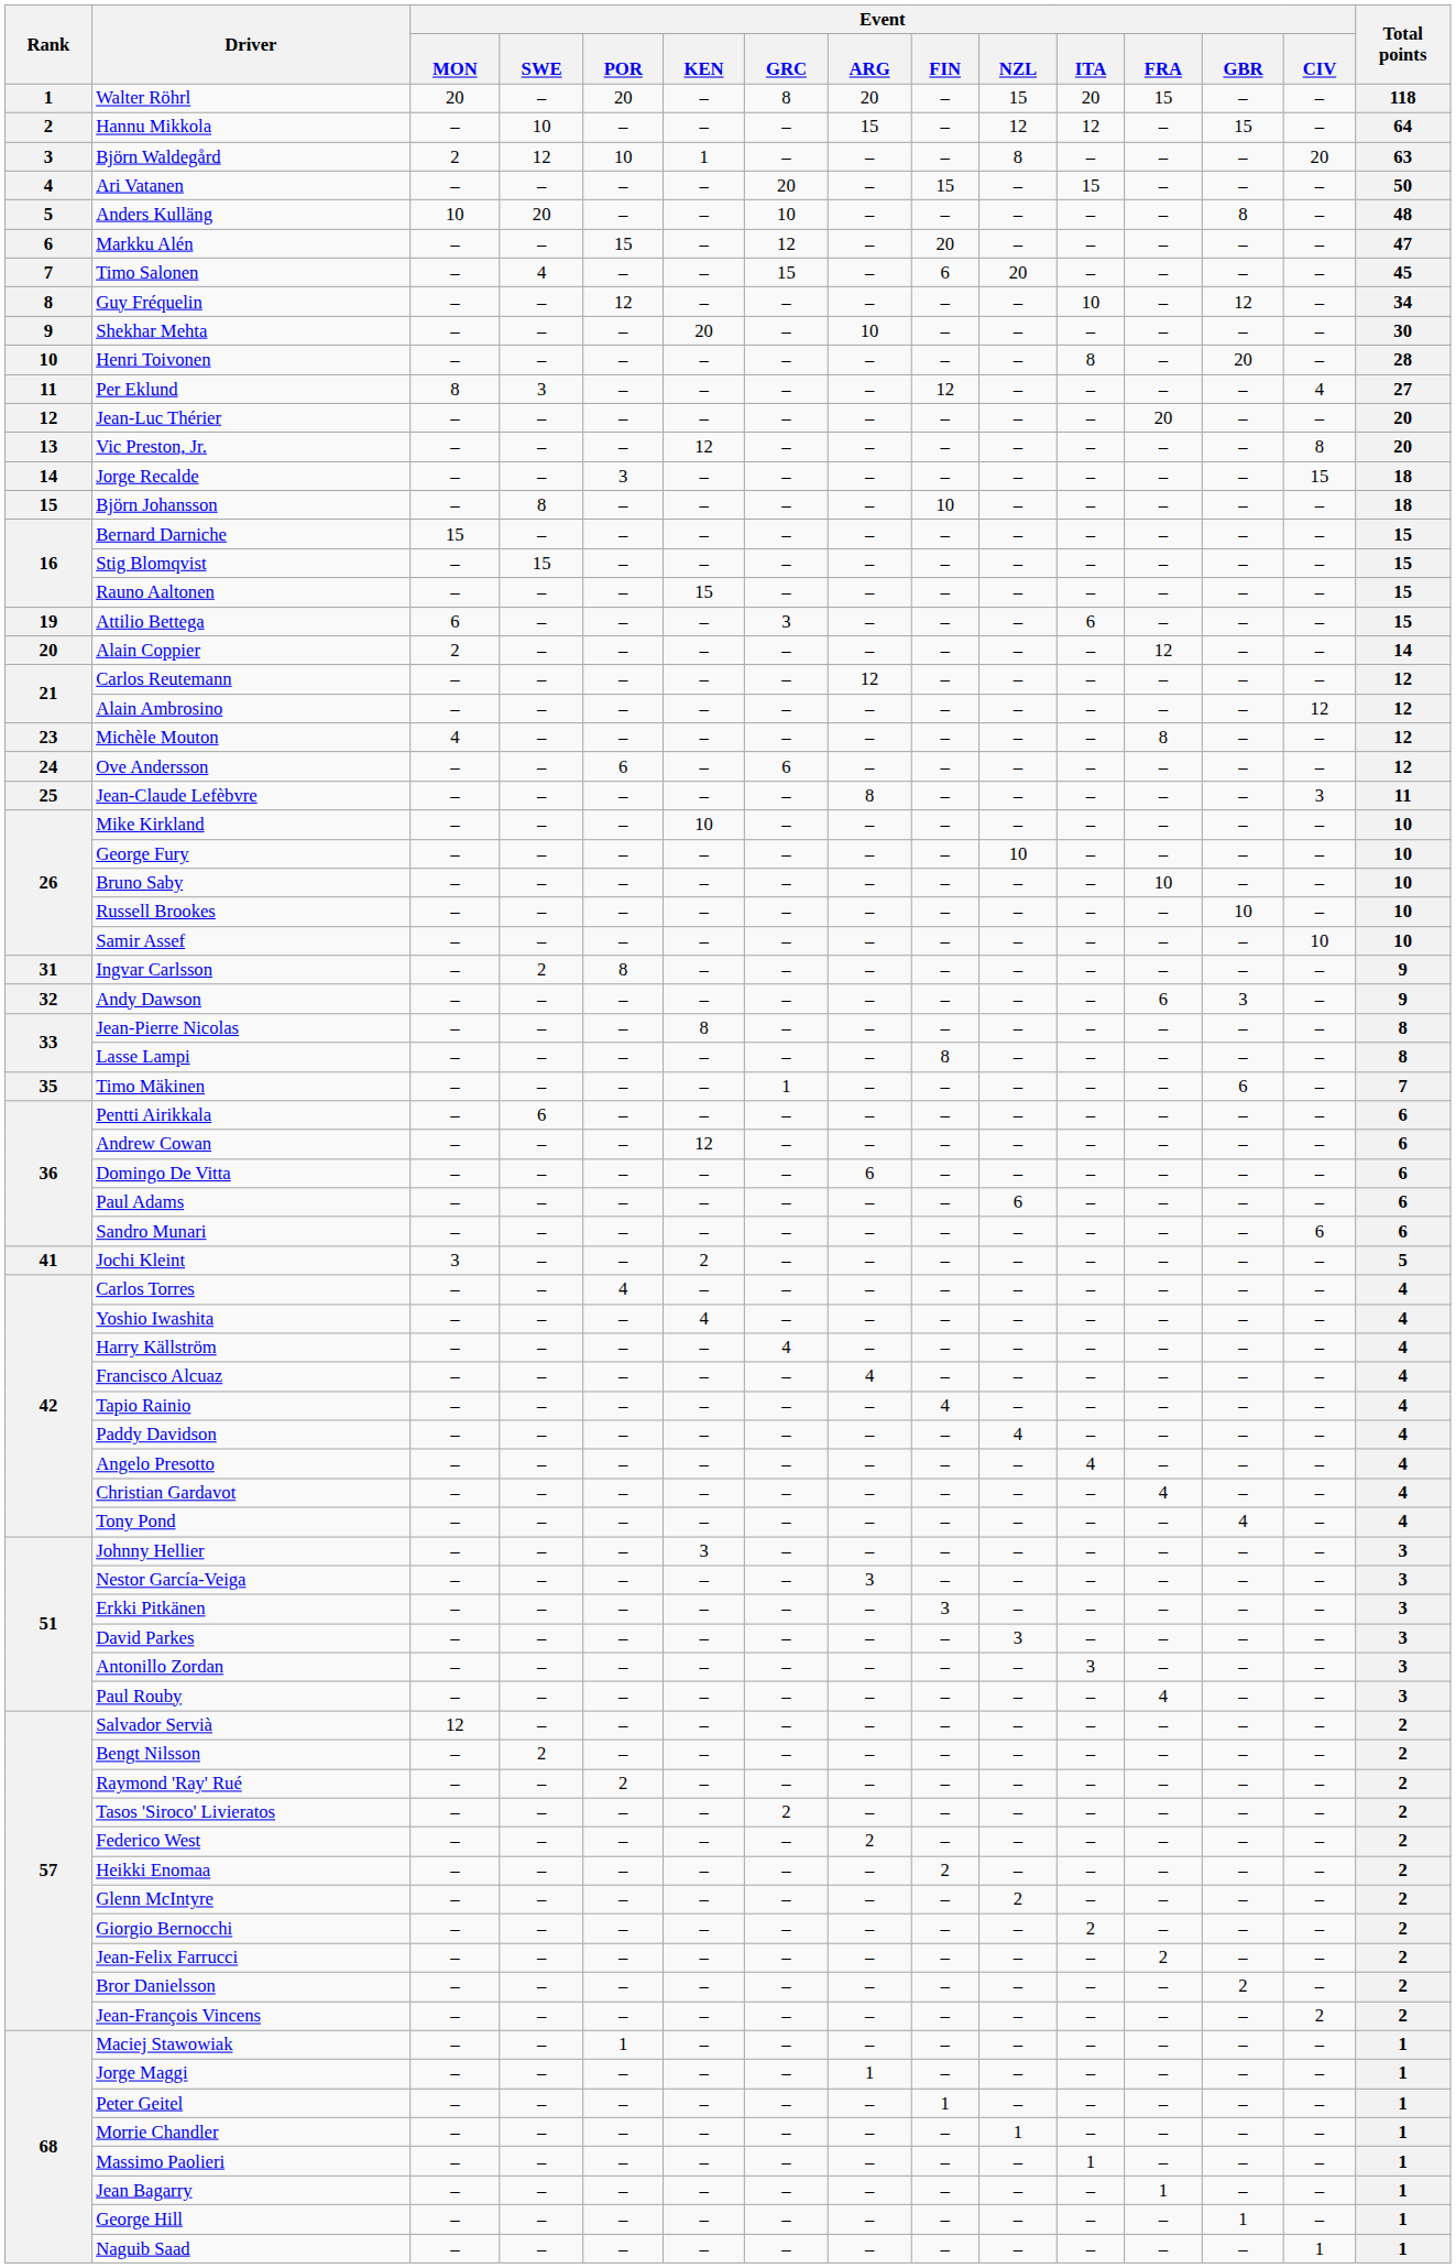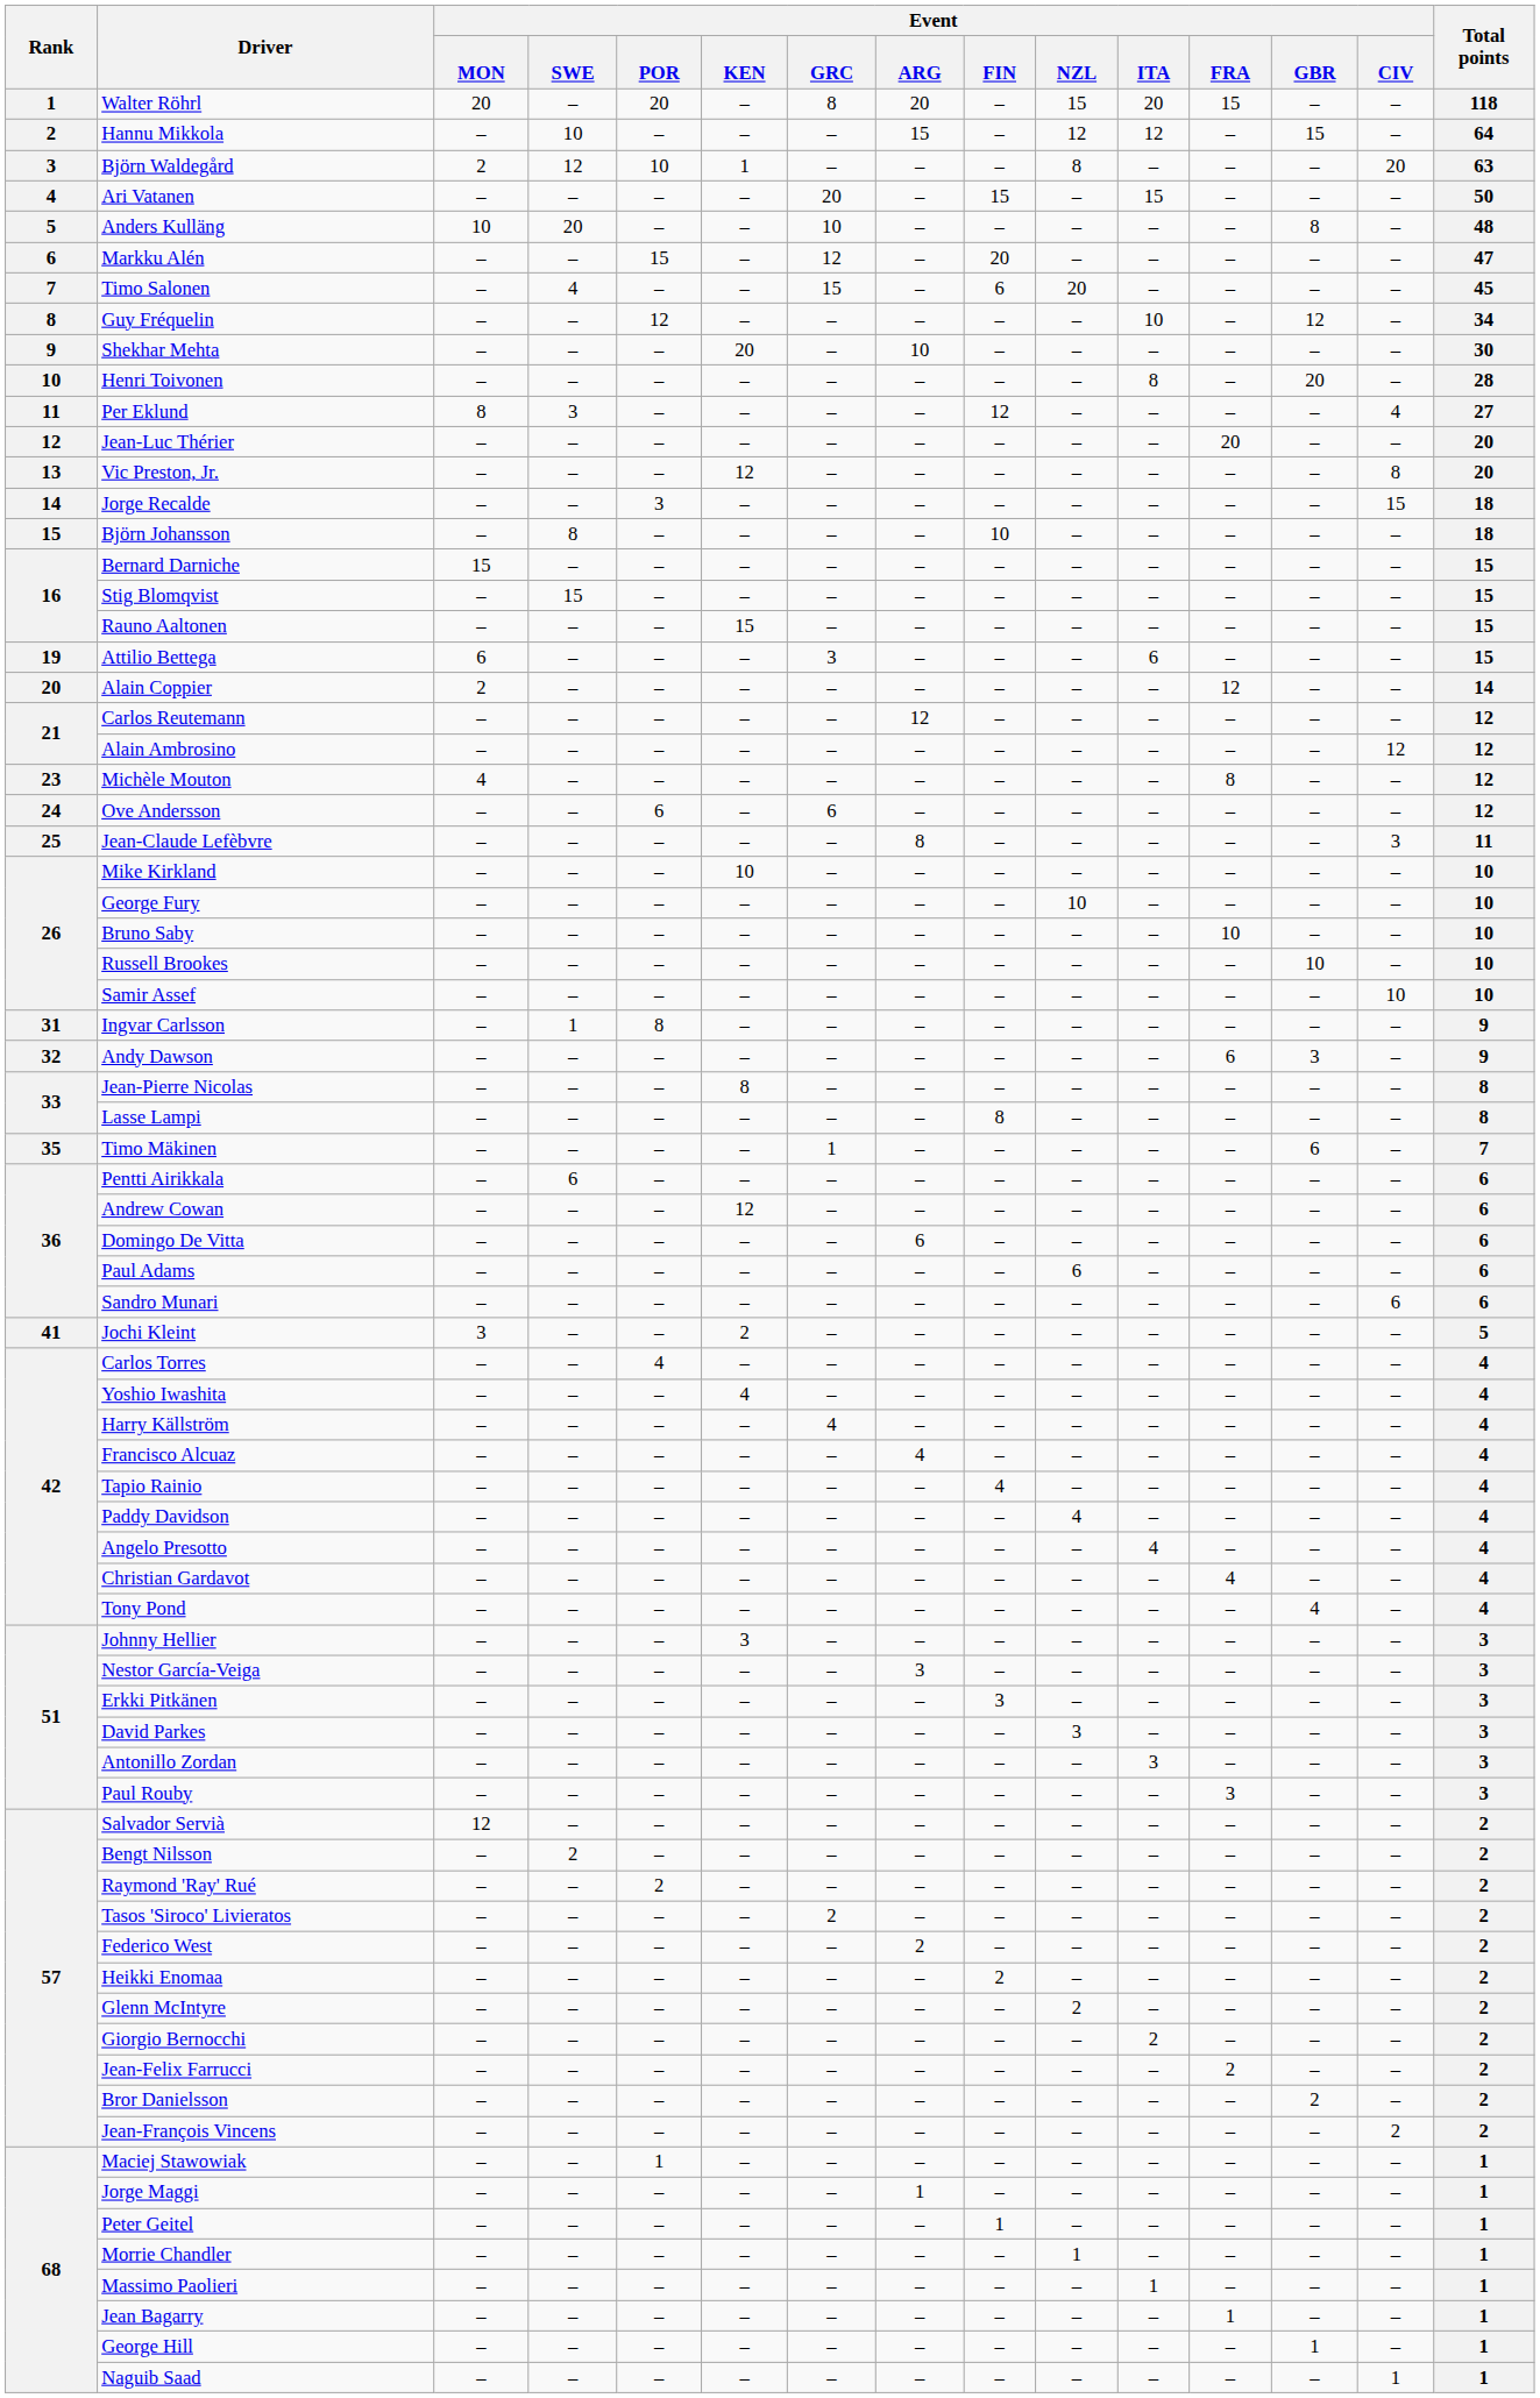Ingvar Carlsson | Event / SWE: 2 -> 1
Paul Rouby | Event / FRA: 4 -> 3
